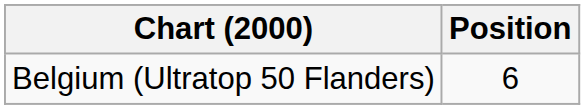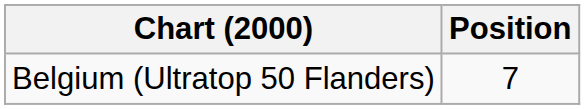Belgium (Ultratop 50 Flanders) | Position: 6 -> 7
